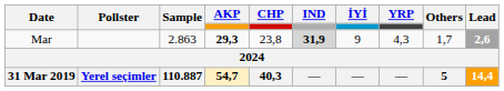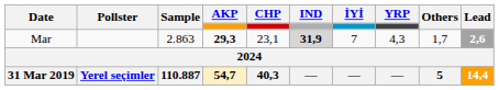Mar | CHP: 23,8 -> 23,1
Mar | İYİ: 9 -> 7
